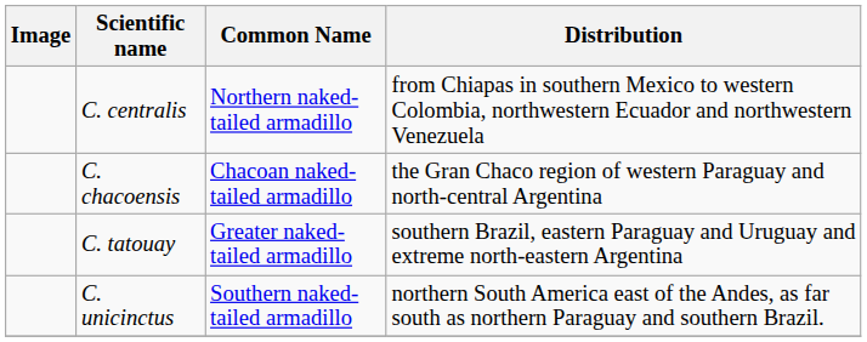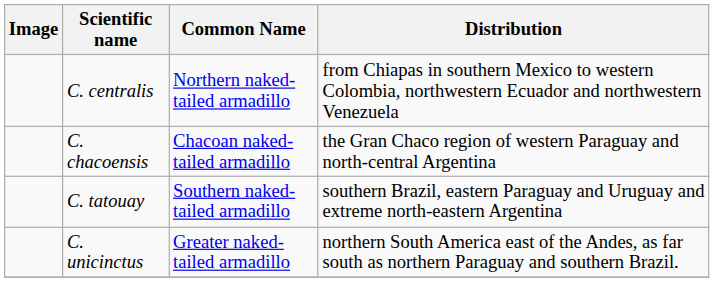C. tatouay | Common Name: Greater naked-tailed armadillo -> Southern naked-tailed armadillo
C. unicinctus | Common Name: Southern naked-tailed armadillo -> Greater naked-tailed armadillo
